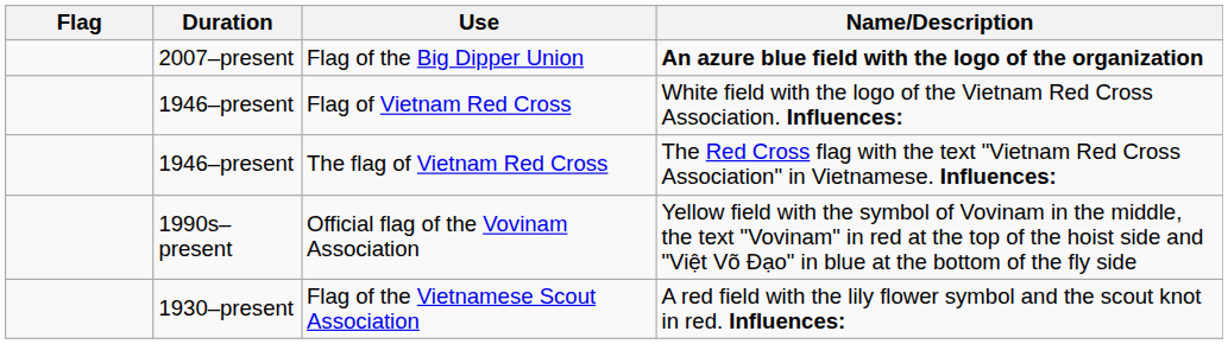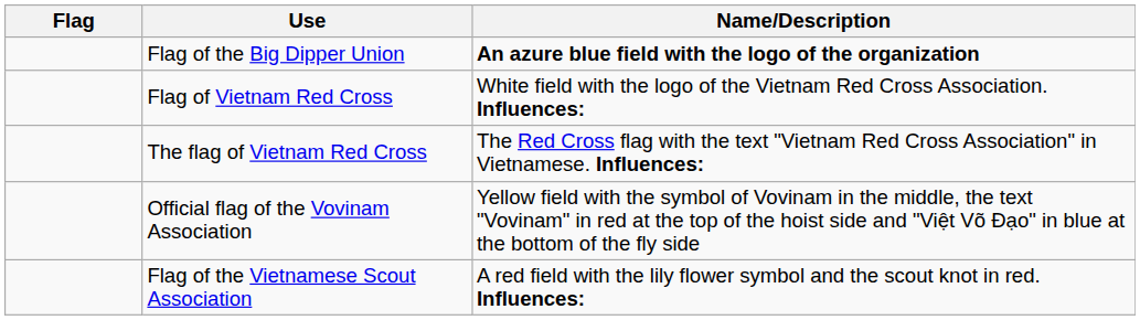- column: Duration | 2007–present | 1946–present | 1946–present | 1990s–present | 1930–present
